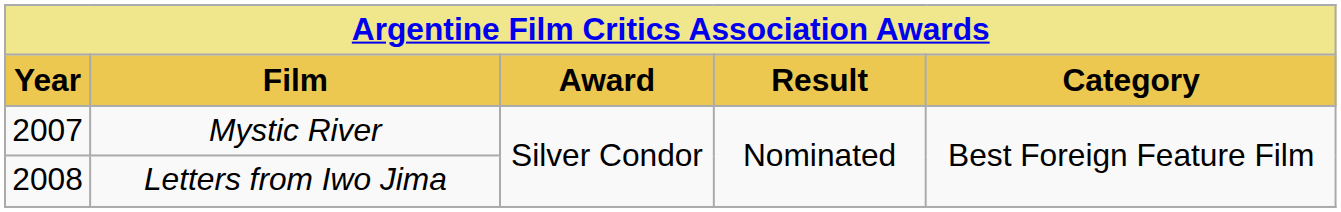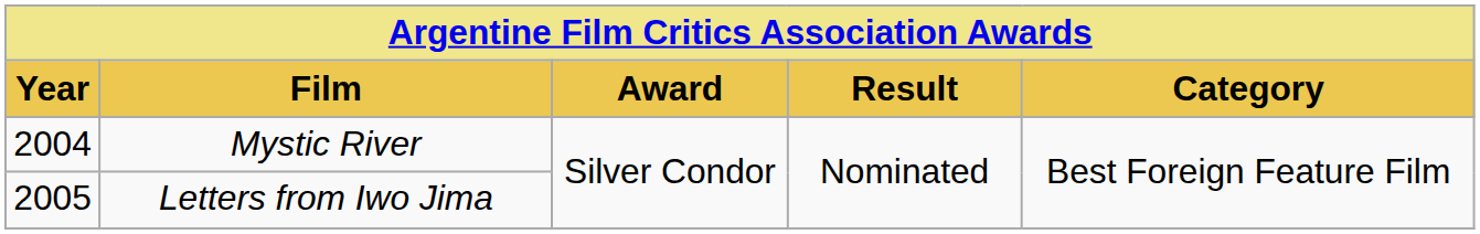Mystic River | Year: 2007 -> 2004
Letters from Iwo Jima | Year: 2008 -> 2005
